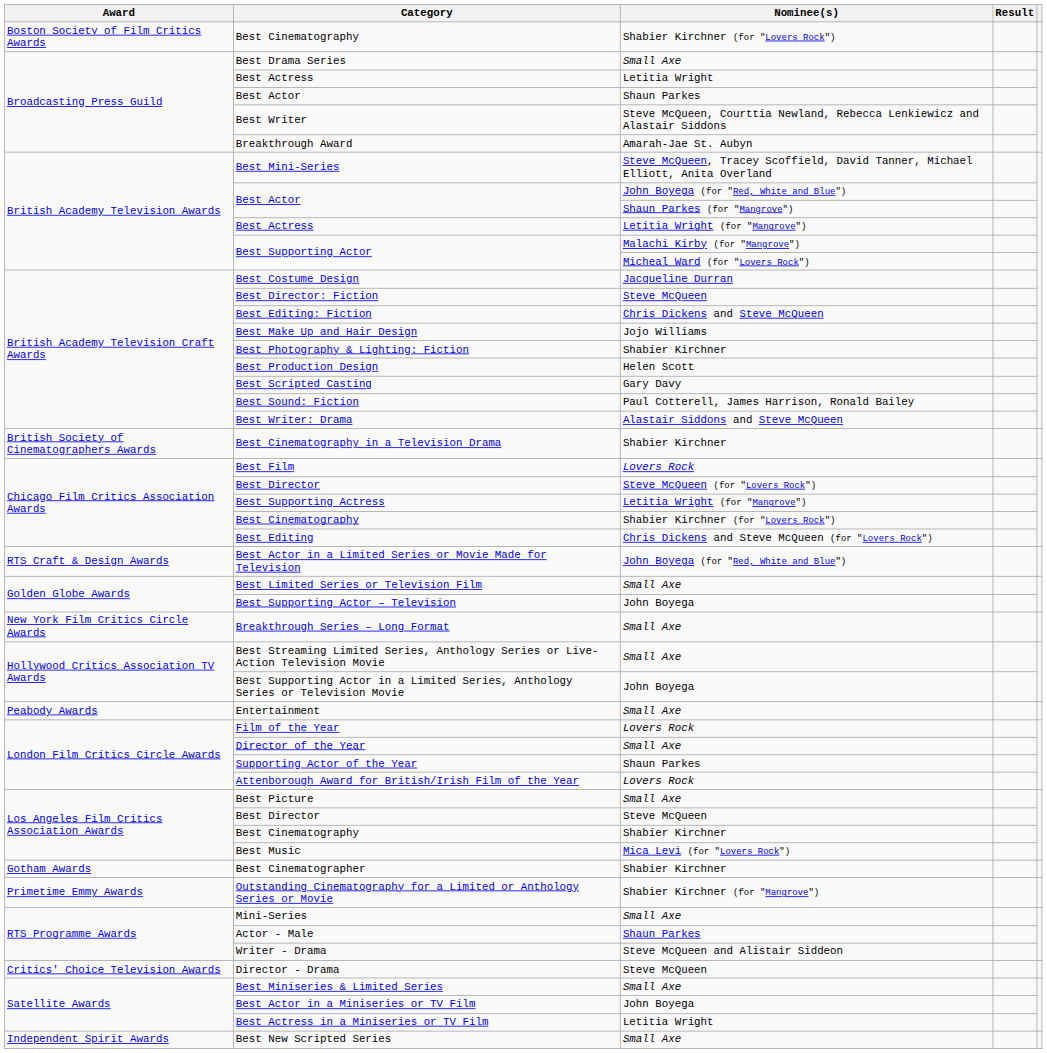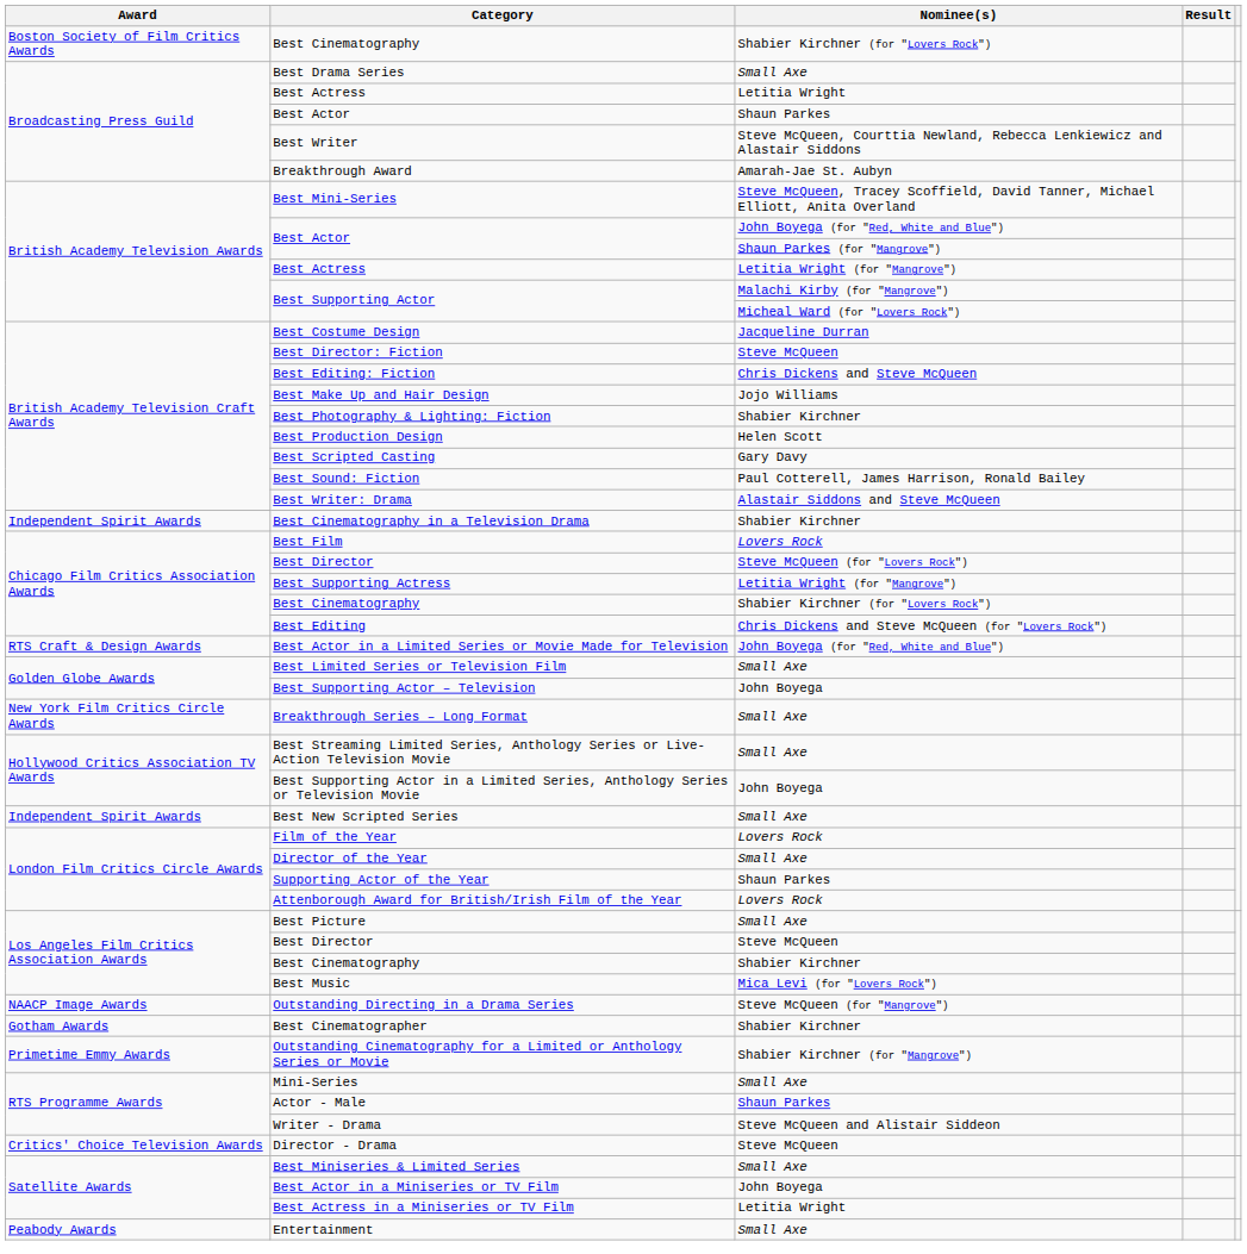Best Cinematography in a Television Drama | Award: British Society of Cinematographers Awards -> Independent Spirit Awards
rows swapped: Best New Scripted Series <-> Entertainment
+ row: NAACP Image Awards | Outstanding Directing in a Drama Series | Steve McQueen (for "Mangrove")
